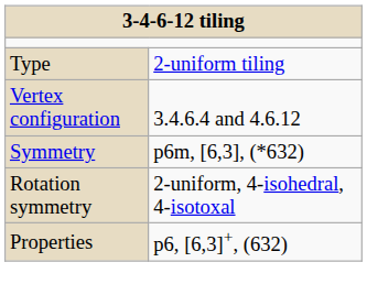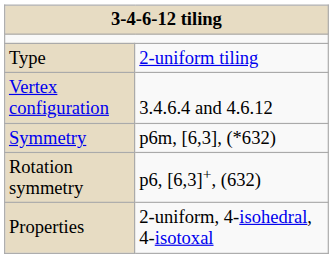Rotation symmetry | column 2: 2-uniform, 4-isohedral, 4-isotoxal -> p6, [6,3]+, (632)
Properties | column 2: p6, [6,3]+, (632) -> 2-uniform, 4-isohedral, 4-isotoxal
